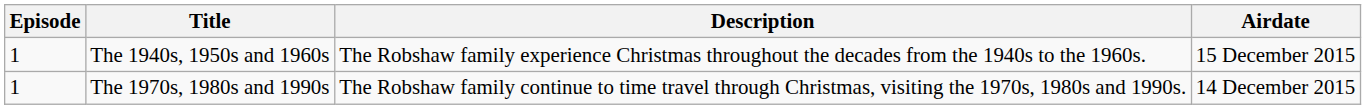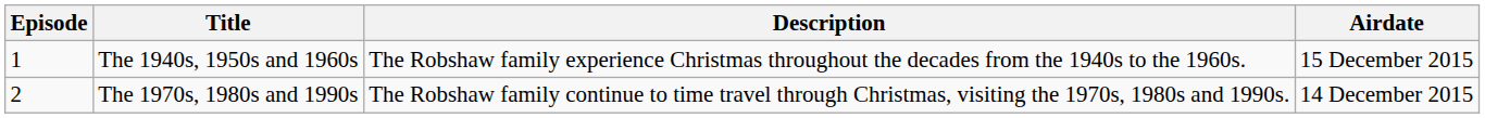The 1970s, 1980s and 1990s | Episode: 1 -> 2
